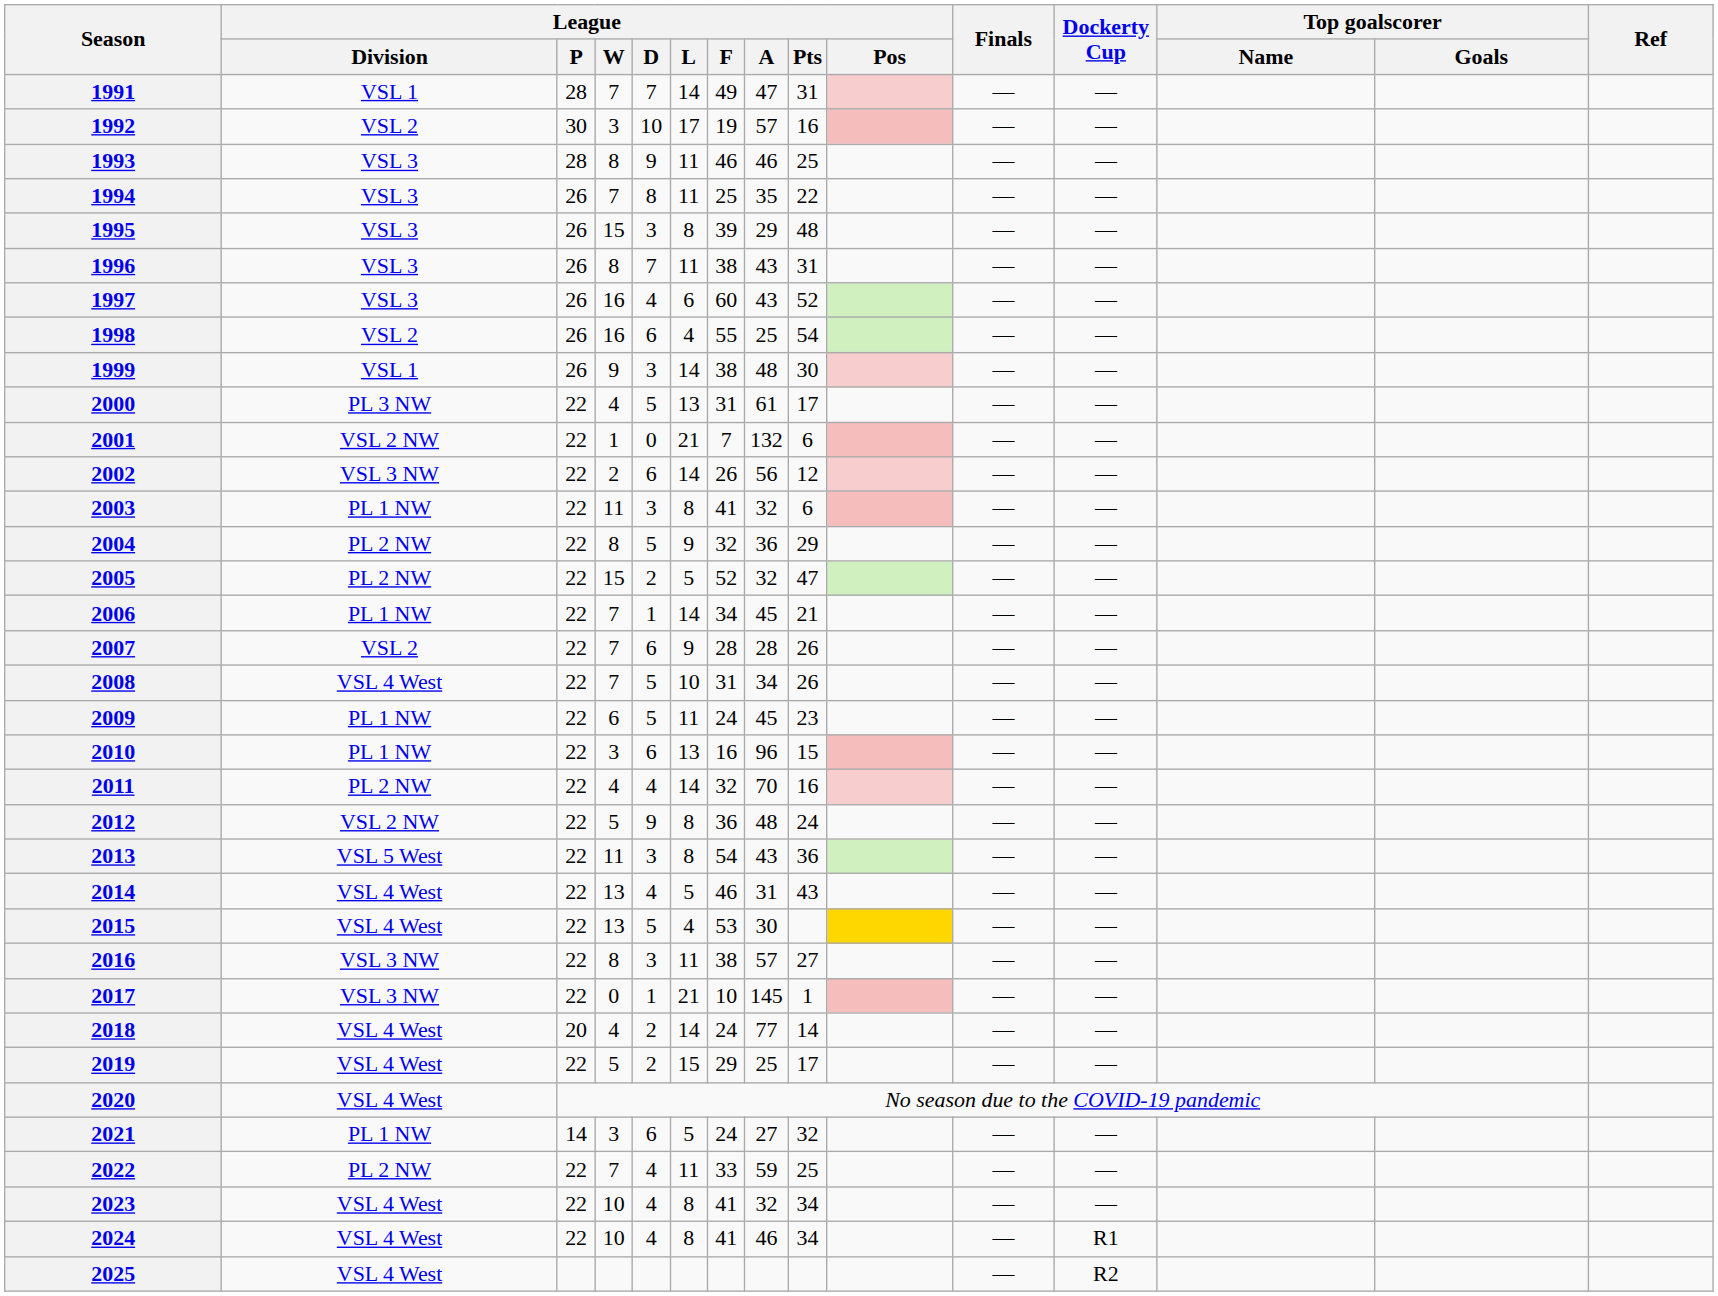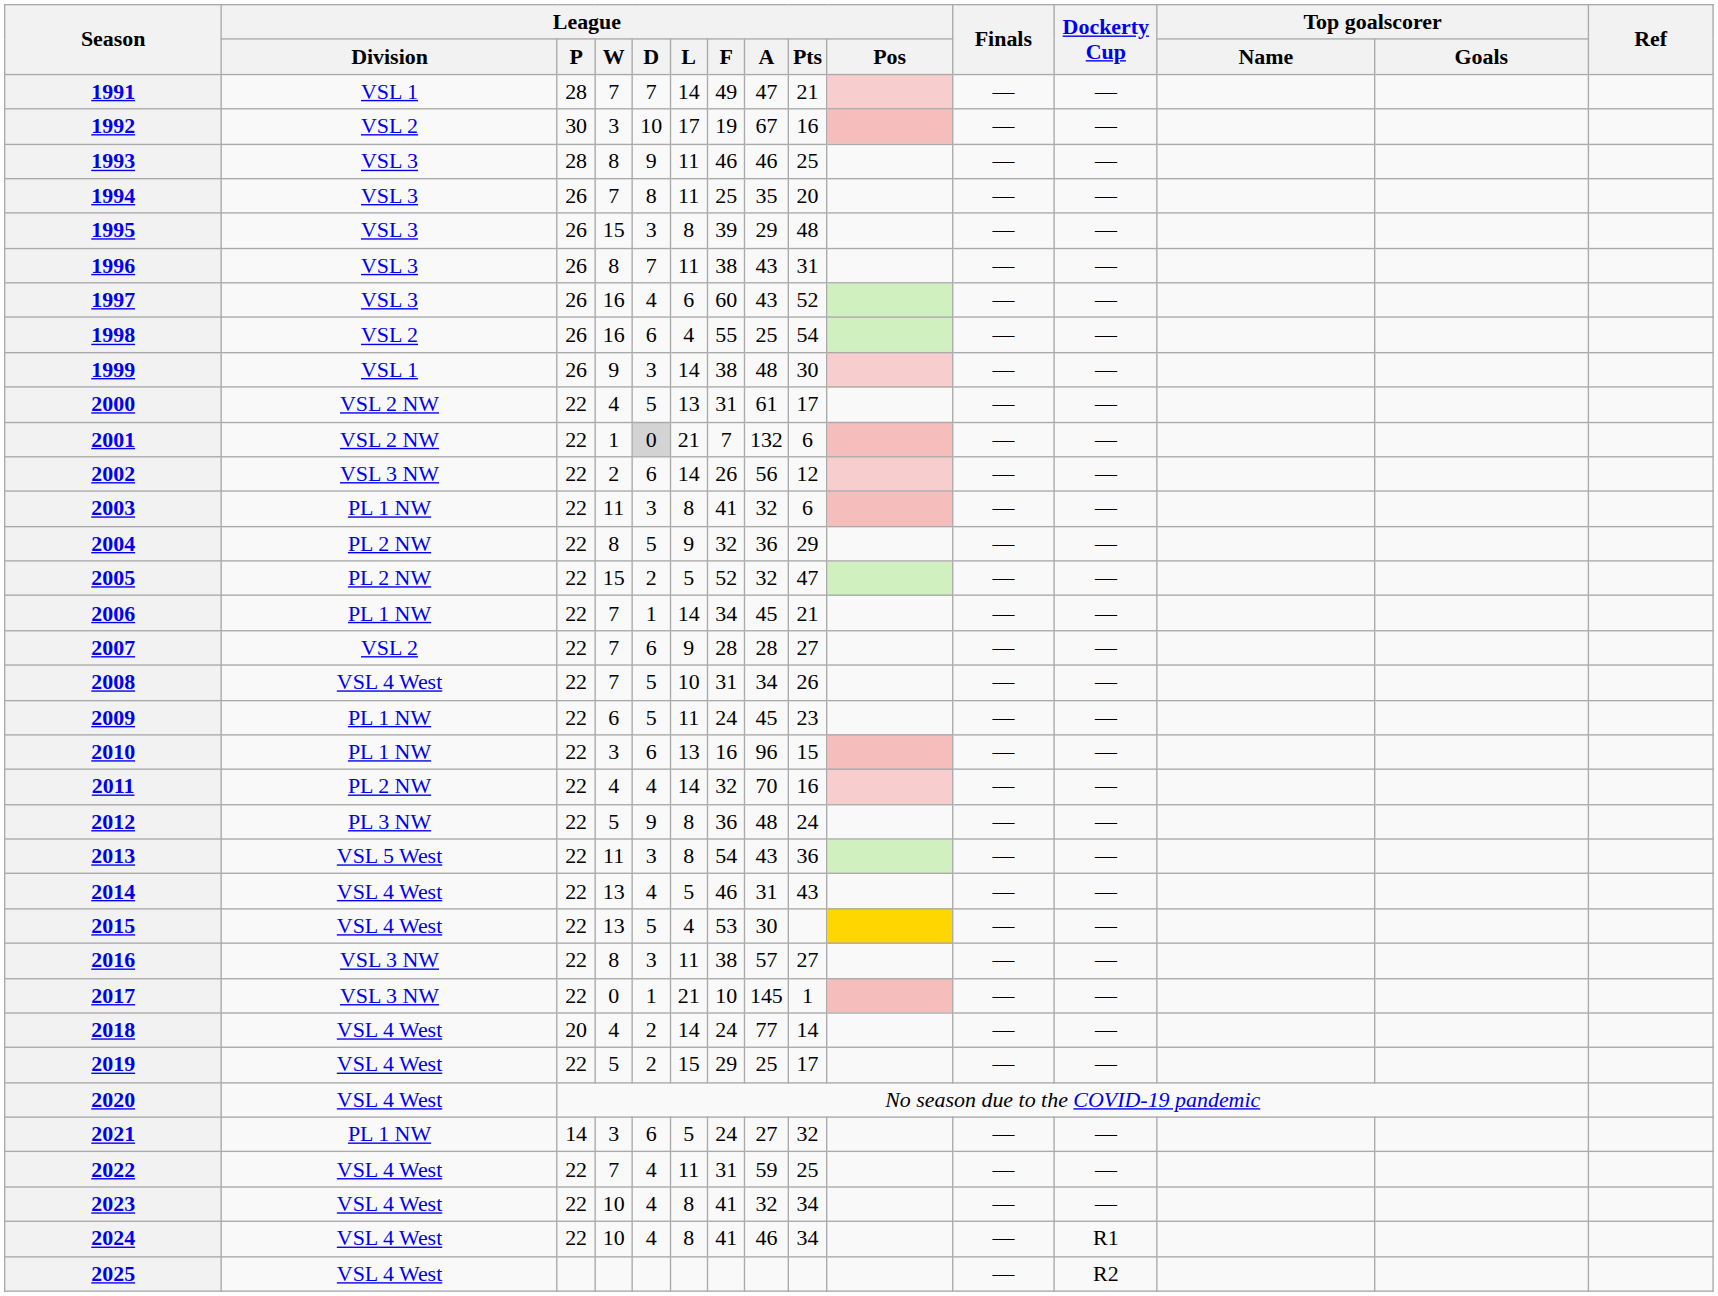1991 | League / Pts: 31 -> 21
1992 | League / A: 57 -> 67
1994 | League / Pts: 22 -> 20
2000 | League / Division: PL 3 NW -> VSL 2 NW
2001 | League / D: no background -> lightgrey background
2007 | League / Pts: 26 -> 27
2012 | League / Division: VSL 2 NW -> PL 3 NW
2022 | League / Division: PL 2 NW -> VSL 4 West
2022 | League / F: 33 -> 31
